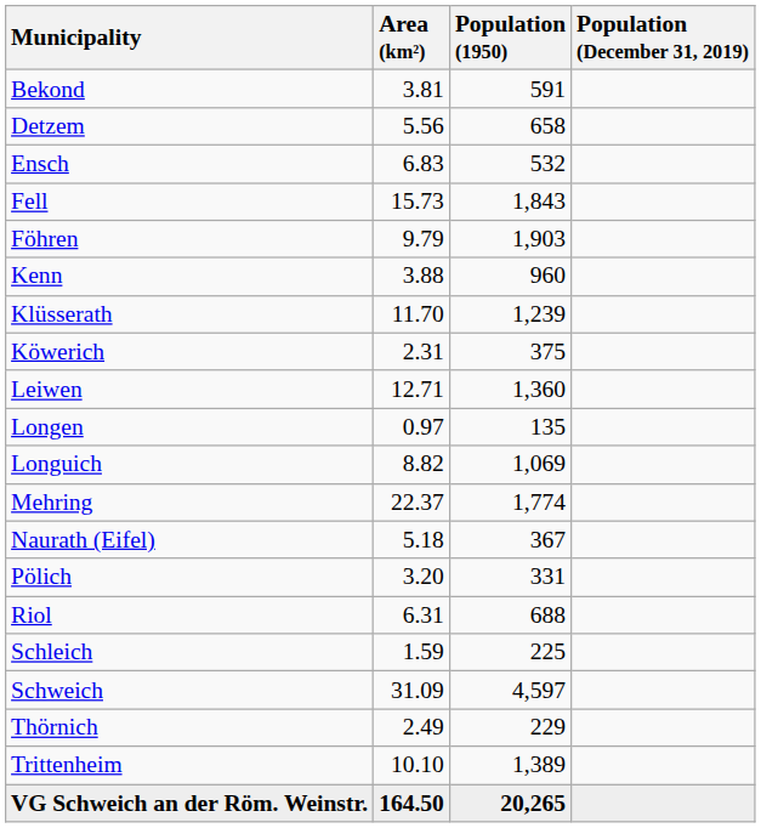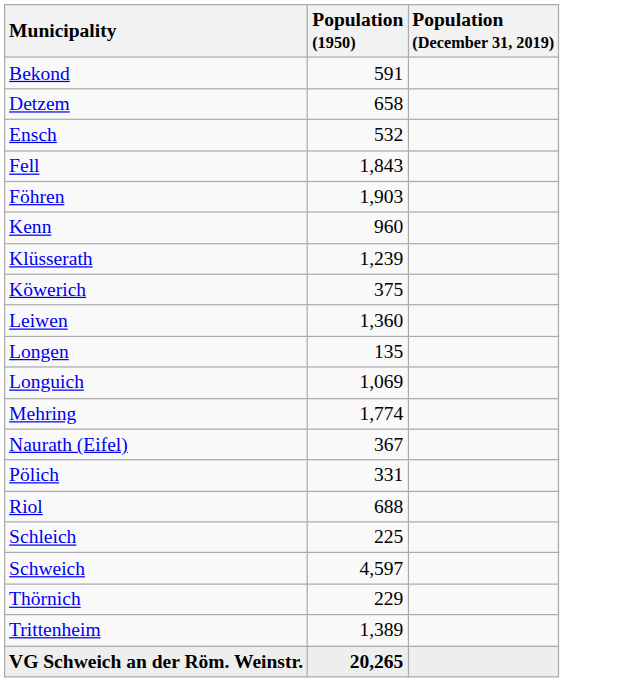- column: Area (km²) | 3.81 | 5.56 | 6.83 | 15.73 | 9.79 | 3.88 | 11.70 | 2.31 | 12.71 | 0.97 | 8.82 | 22.37 | 5.18 | 3.20 | 6.31 | 1.59 | 31.09 | 2.49 | 10.10 | 164.50
